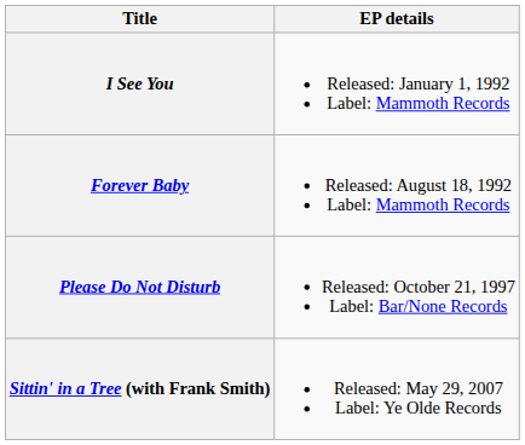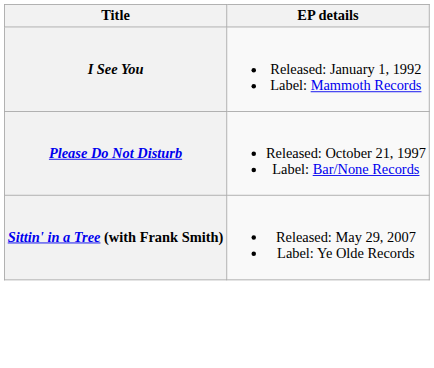- row: Forever Baby | Released: August 18, 1992 Label: Mammoth Records
